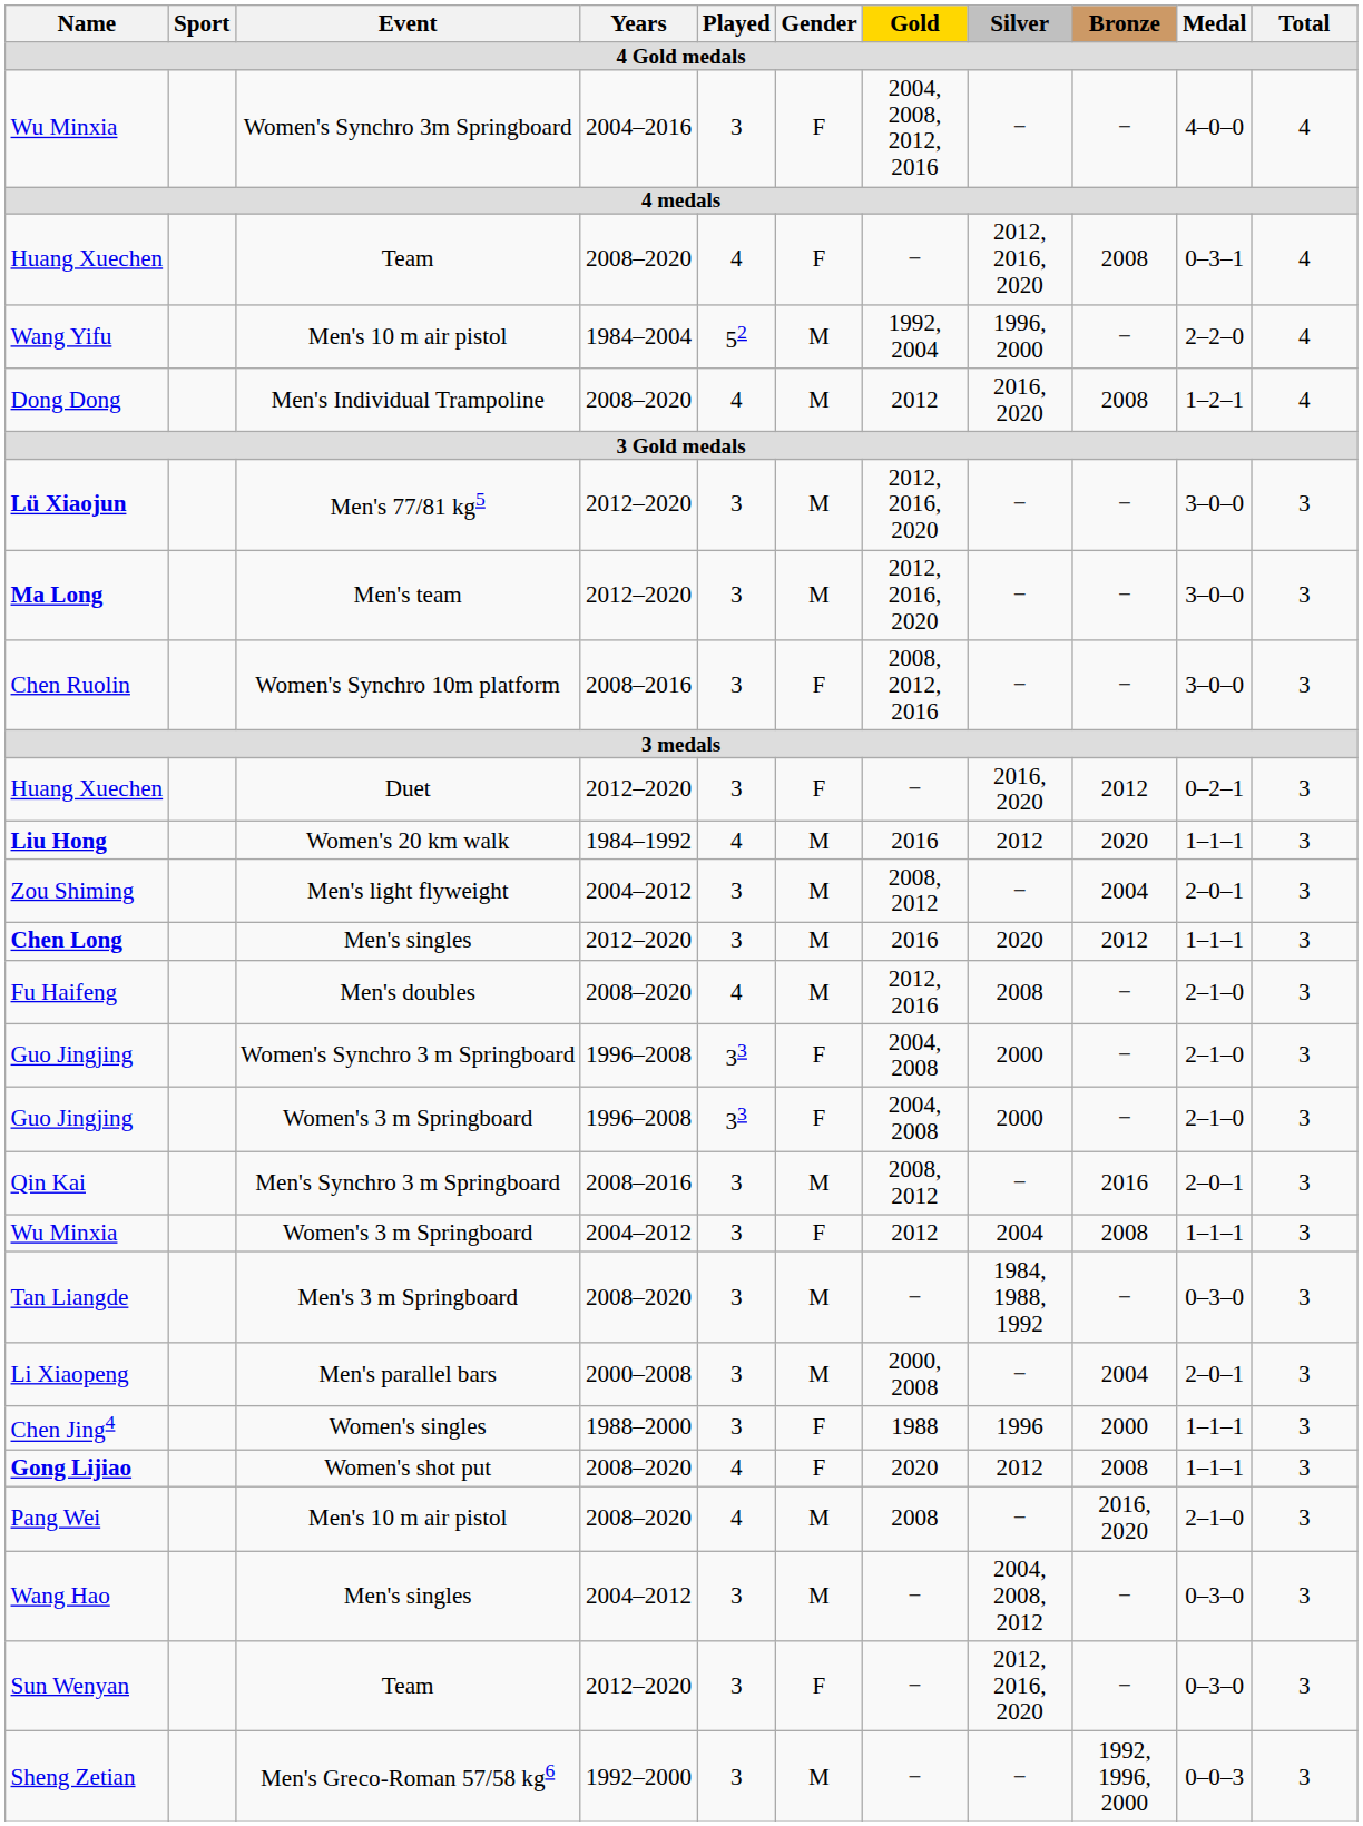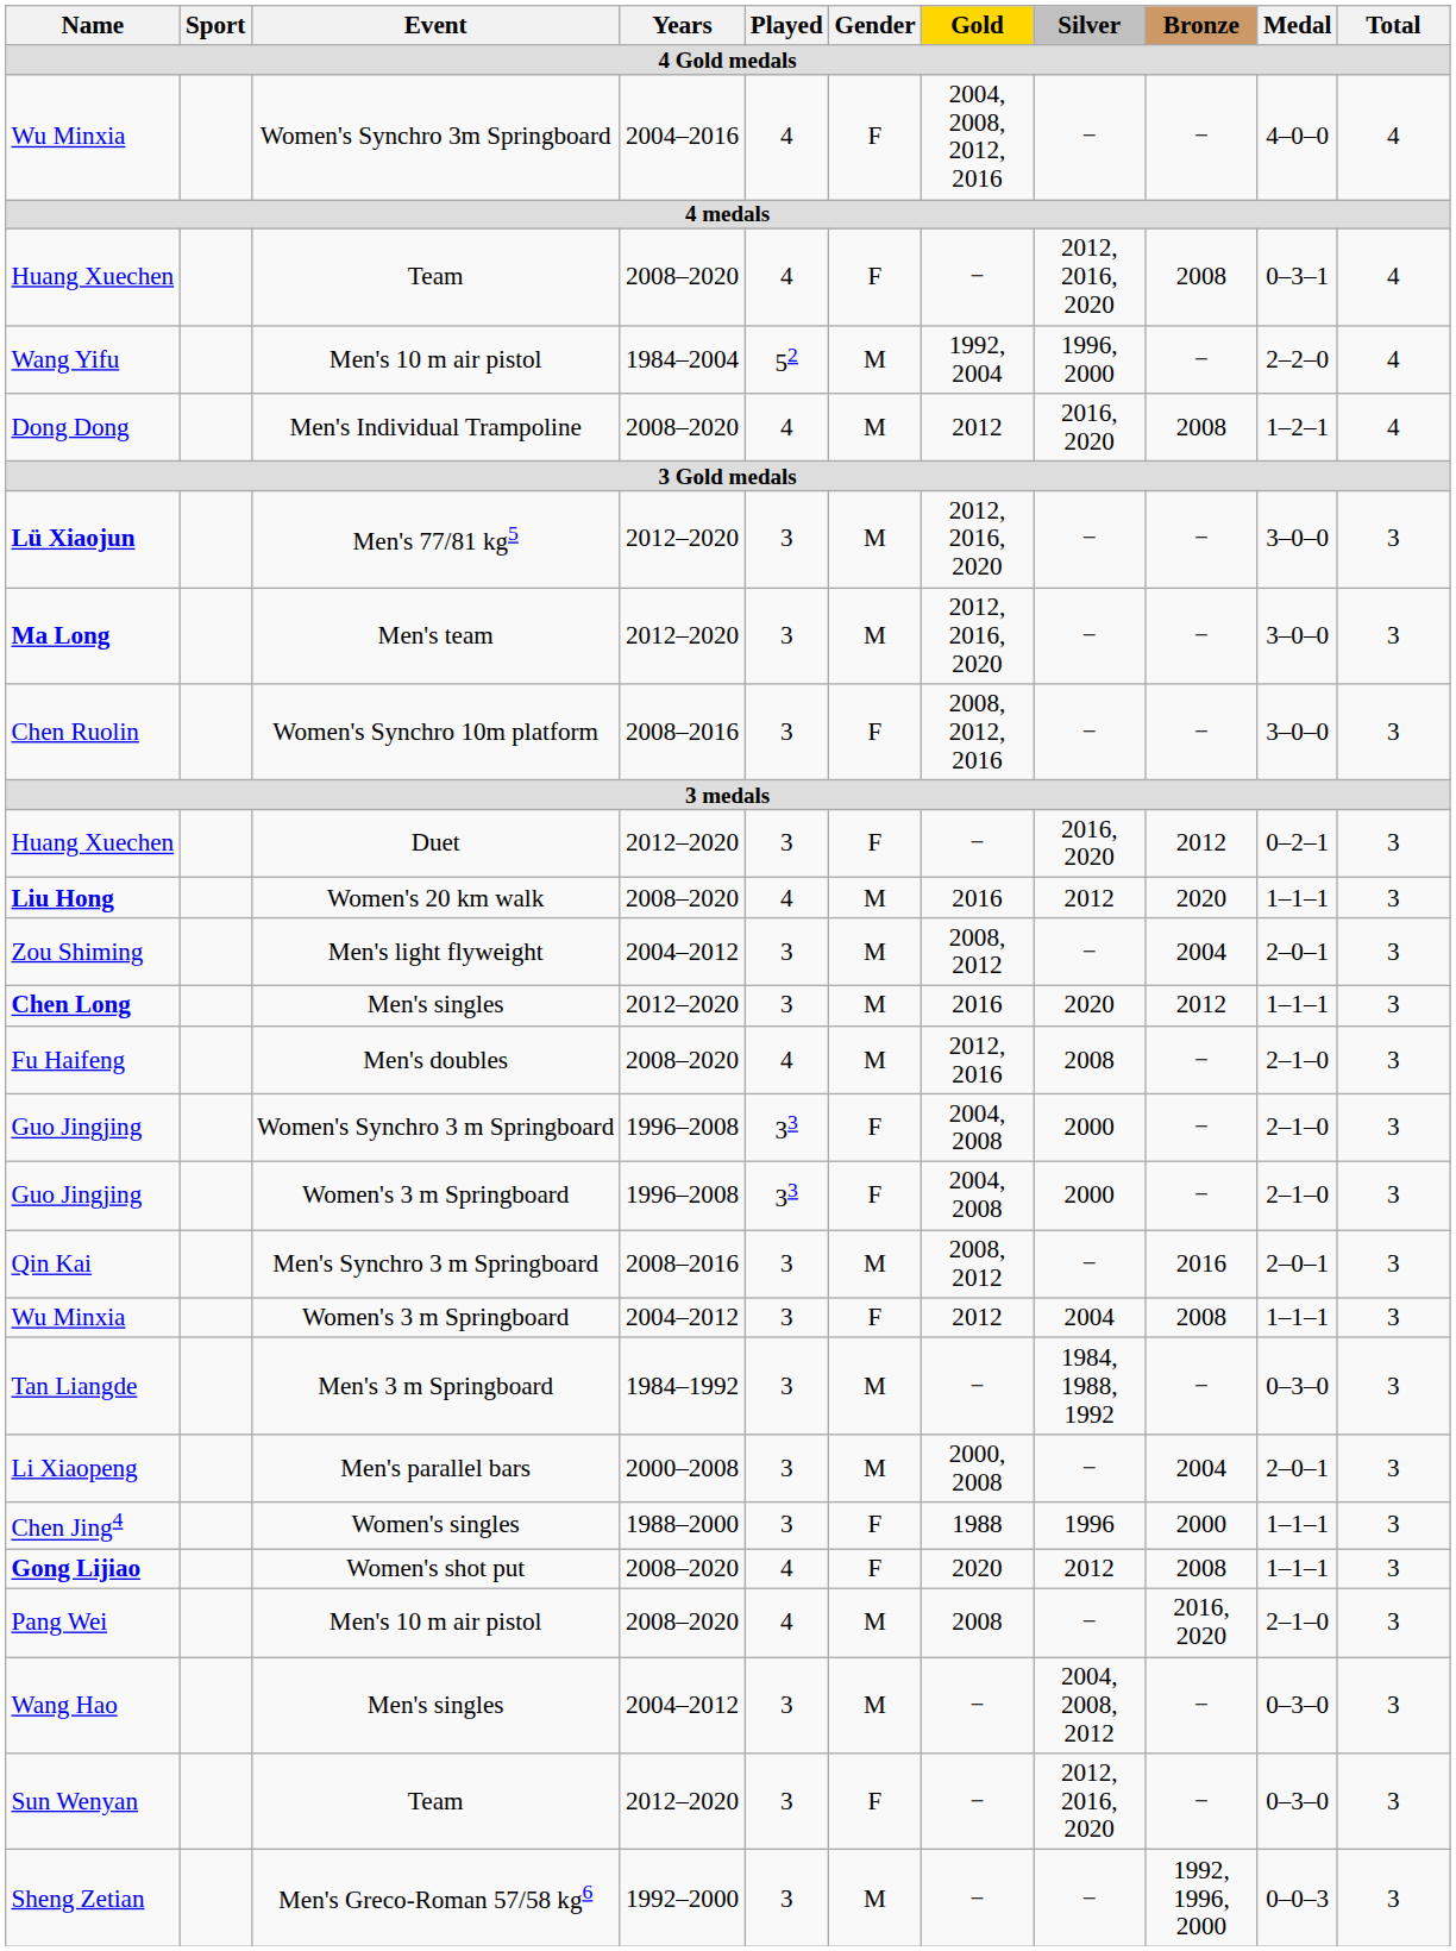Wu Minxia / Women's Synchro 3m Springboard | Played: 3 -> 4
Liu Hong | Years: 1984–1992 -> 2008–2020
Tan Liangde | Years: 2008–2020 -> 1984–1992
